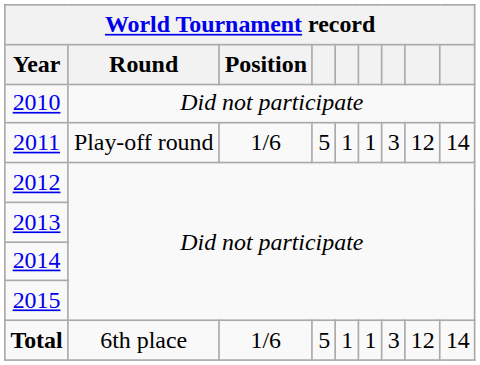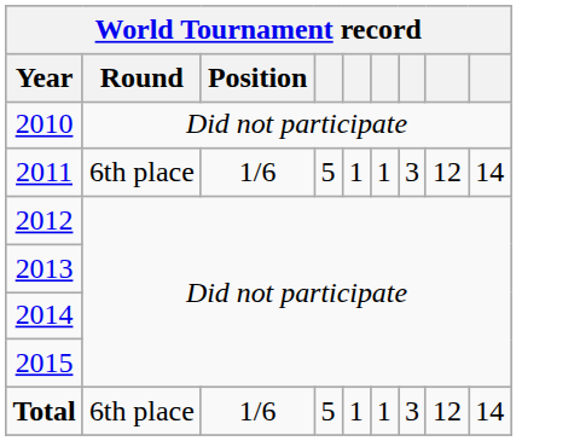2011 | Round: Play-off round -> 6th place
